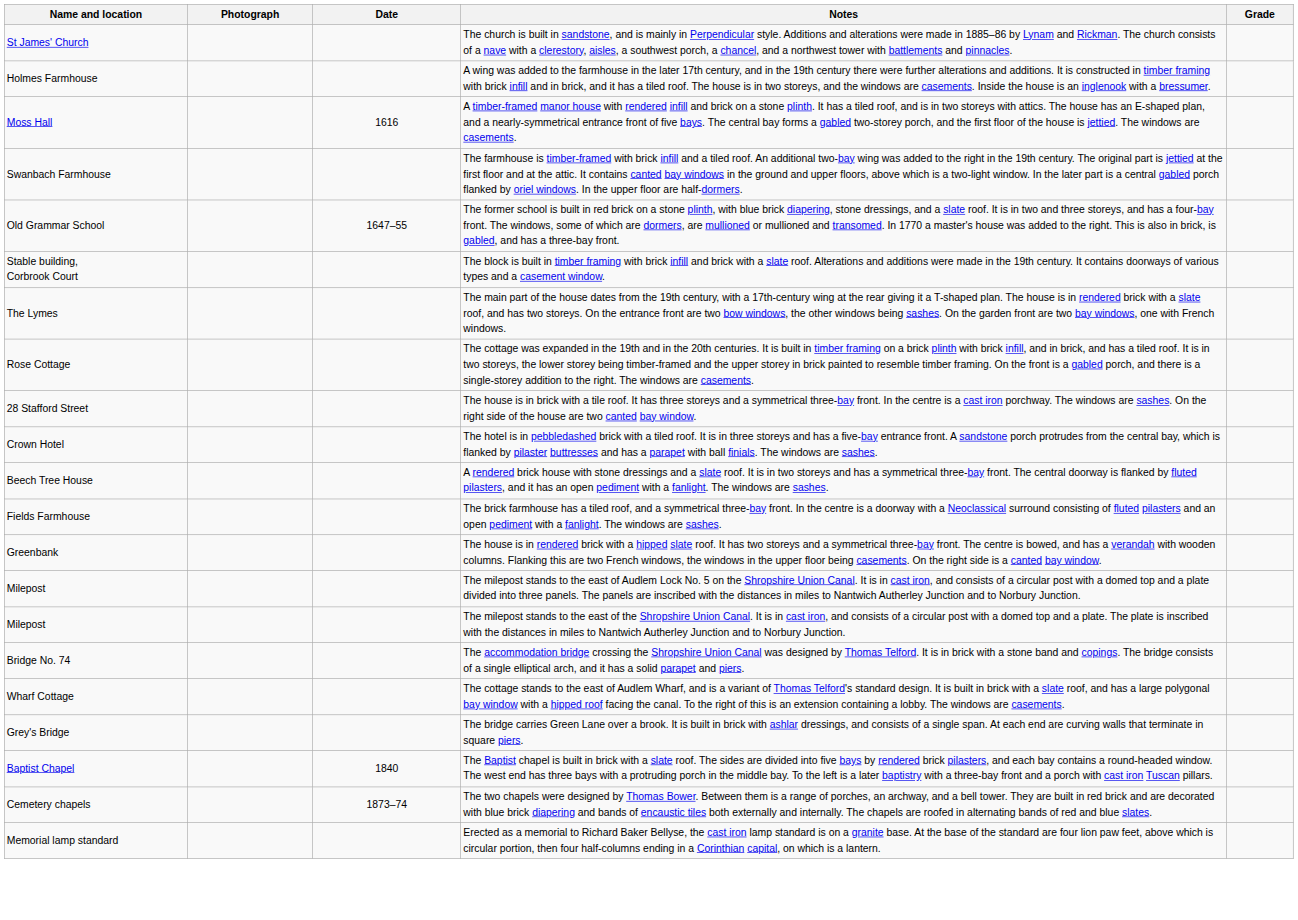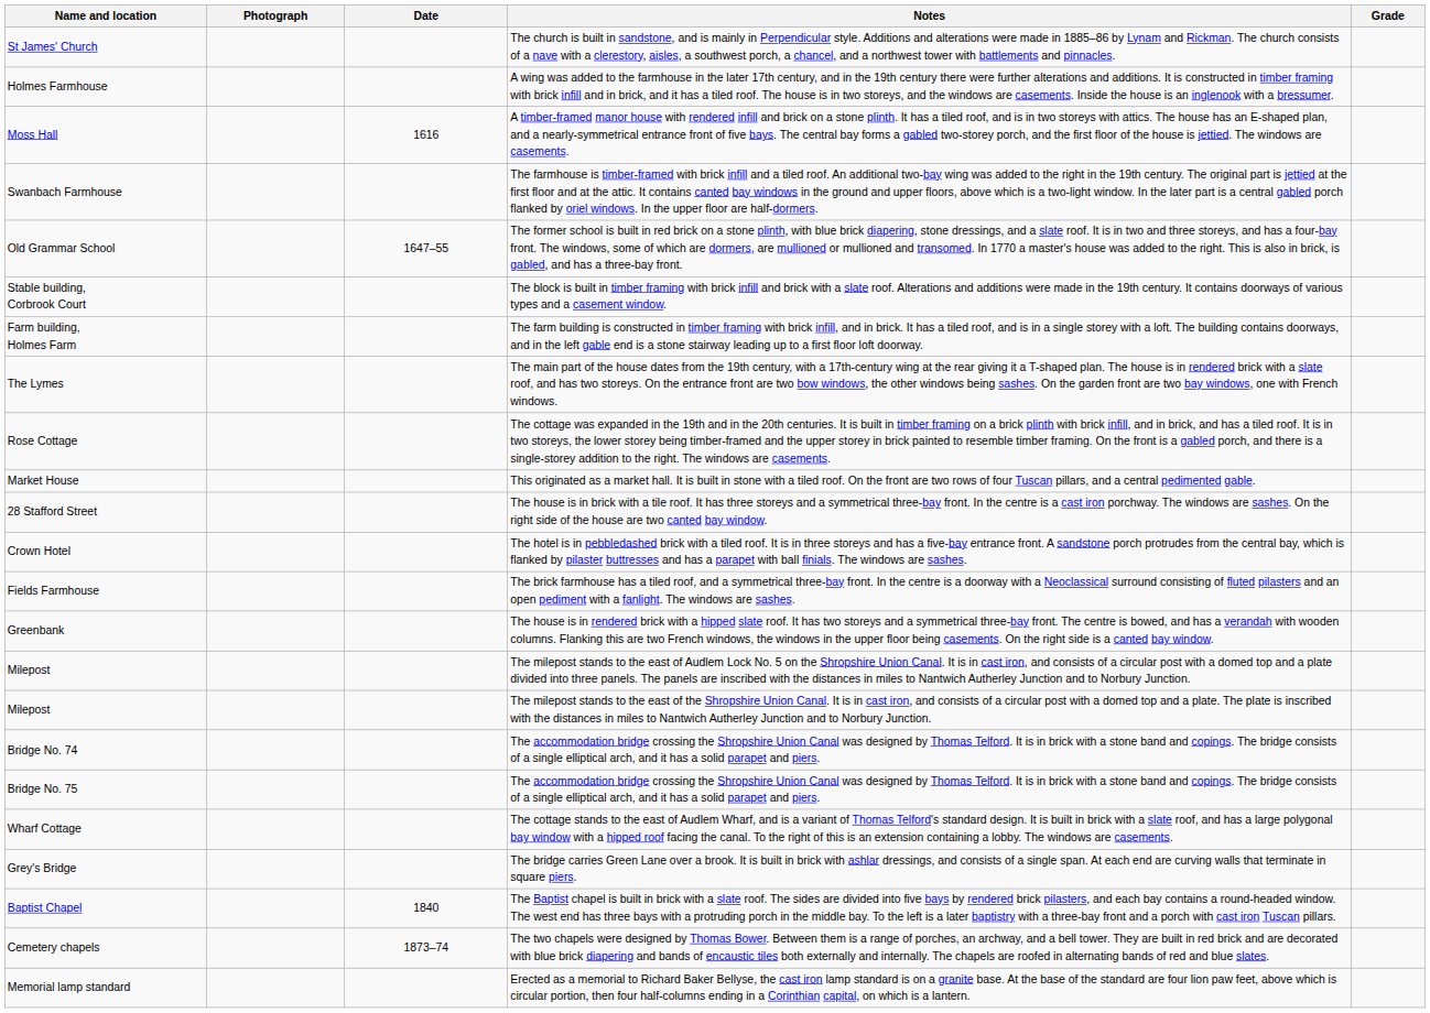+ row: Farm building, Holmes Farm | The farm building is constructed in timber framing with brick infill, and in brick. It has a tiled roof, and is in a single storey with a loft. The building contains doorways, and in the left gable end is a stone stairway leading up to a first floor loft doorway.
+ row: Market House | This originated as a market hall. It is built in stone with a tiled roof. On the front are two rows of four Tuscan pillars, and a central pedimented gable.
- row: Beech Tree House | A rendered brick house with stone dressings and a slate roof. It is in two storeys and has a symmetrical three-bay front. The central doorway is flanked by fluted pilasters, and it has an open pediment with a fanlight. The windows are sashes.
+ row: Bridge No. 75 | The accommodation bridge crossing the Shropshire Union Canal was designed by Thomas Telford. It is in brick with a stone band and copings. The bridge consists of a single elliptical arch, and it has a solid parapet and piers.
